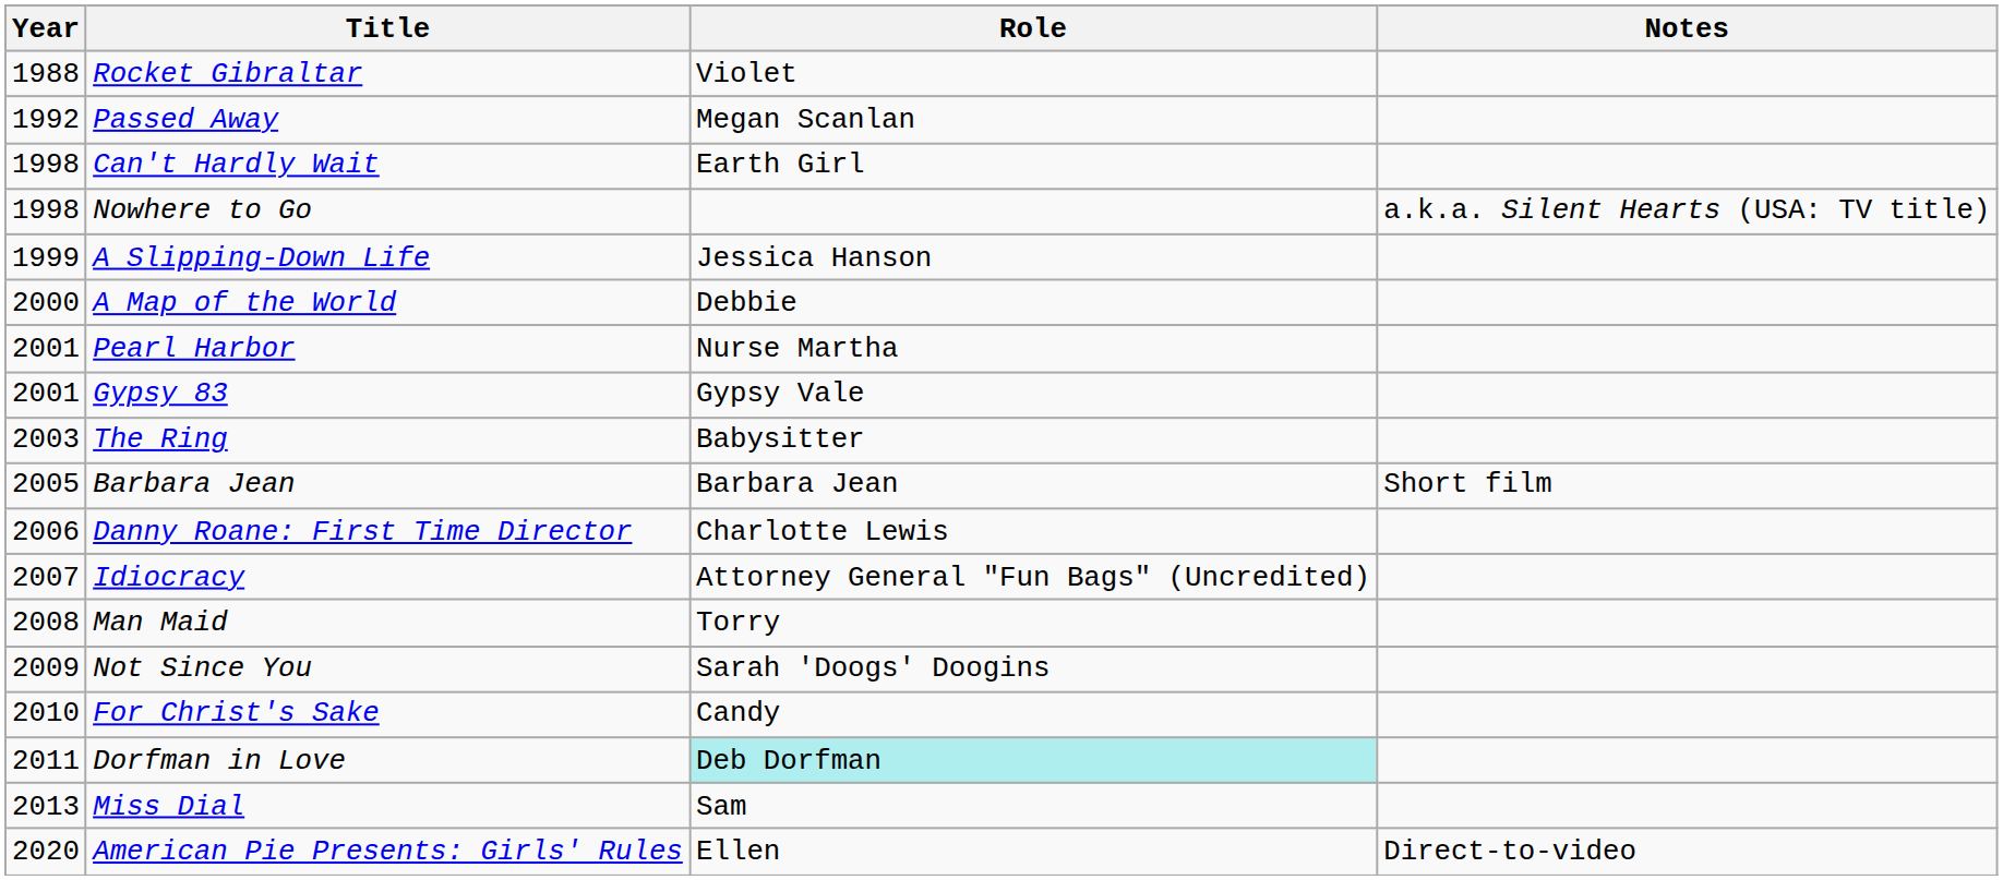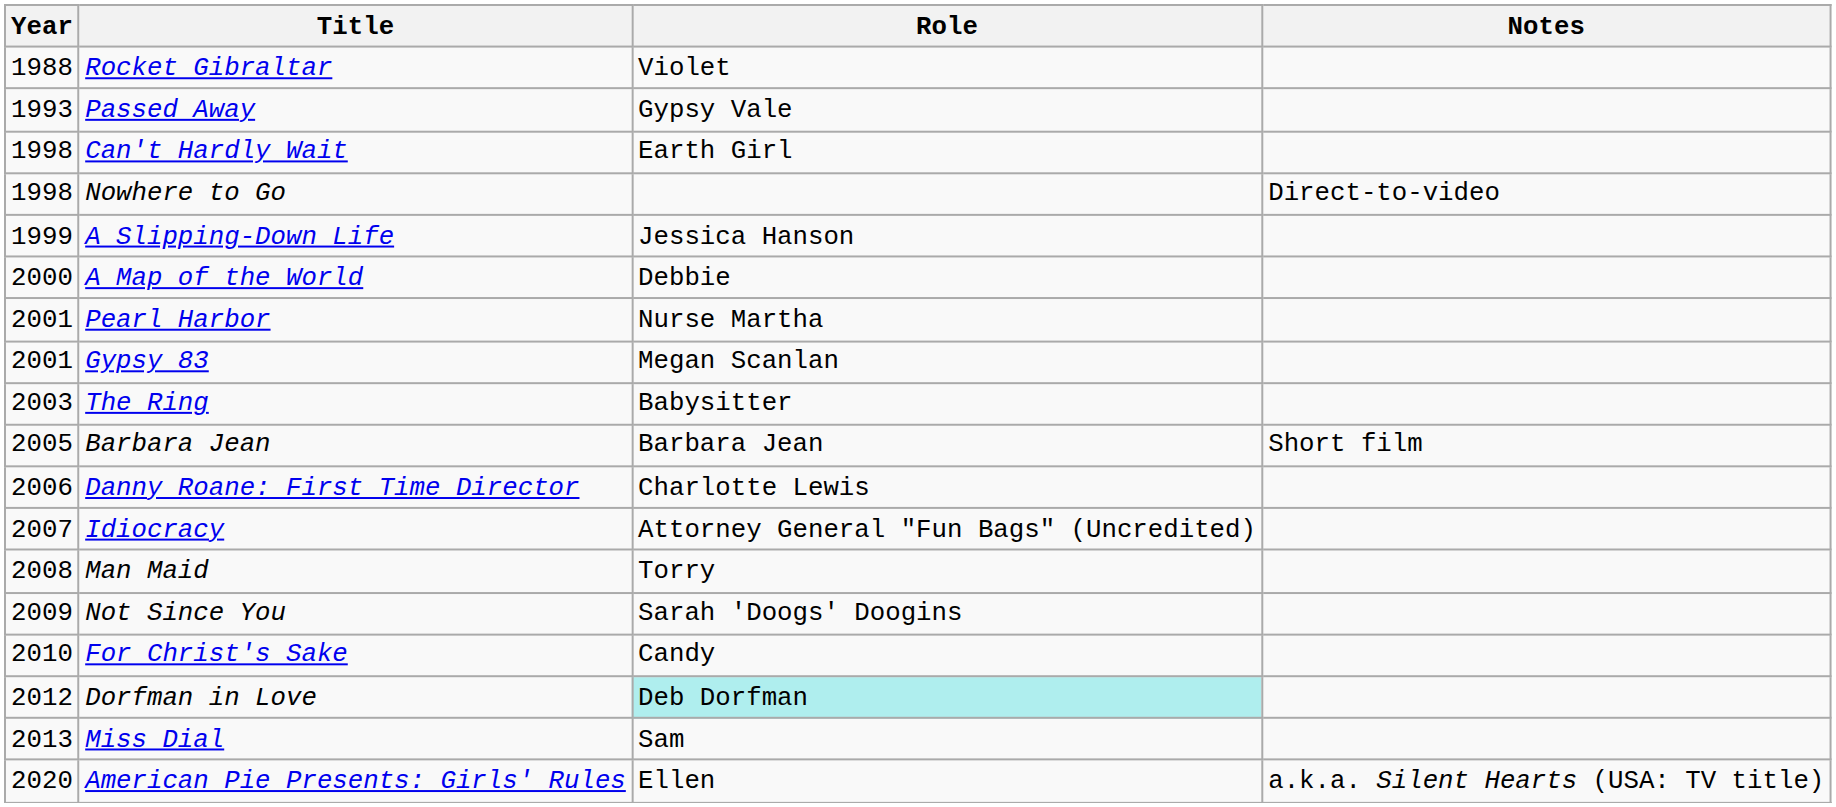Passed Away | Year: 1992 -> 1993
Passed Away | Role: Megan Scanlan -> Gypsy Vale
Nowhere to Go | Notes: a.k.a. Silent Hearts (USA: TV title) -> Direct-to-video
Gypsy 83 | Role: Gypsy Vale -> Megan Scanlan
Dorfman in Love | Year: 2011 -> 2012
American Pie Presents: Girls' Rules | Notes: Direct-to-video -> a.k.a. Silent Hearts (USA: TV title)
